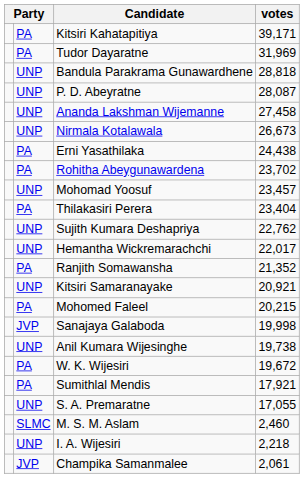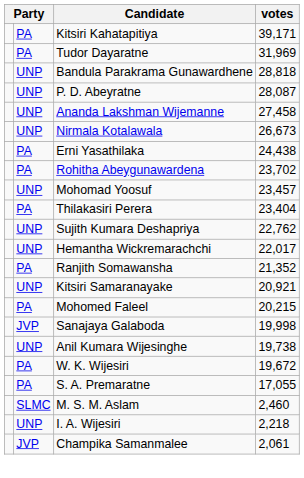- row: PA | Sumithlal Mendis | 17,921
S. A. Premaratne | column 2: UNP -> PA
